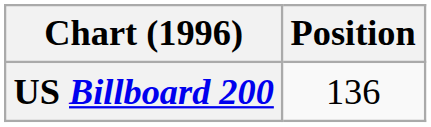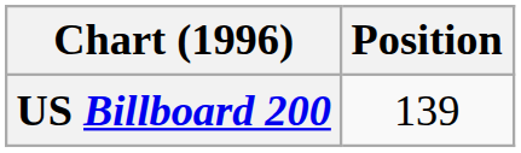US Billboard 200 | Position: 136 -> 139
